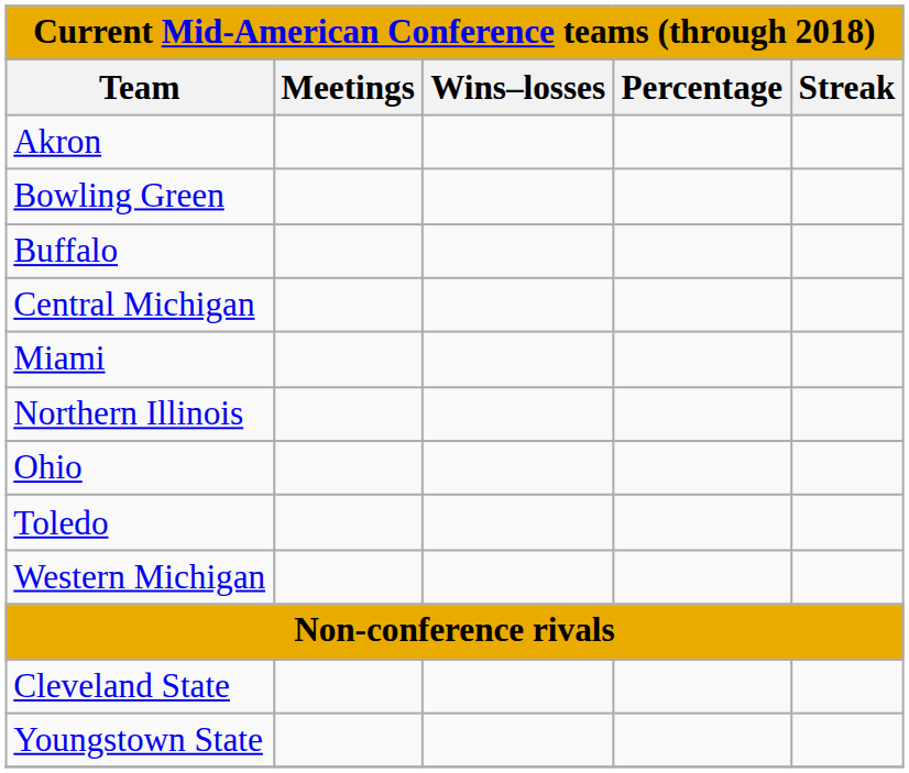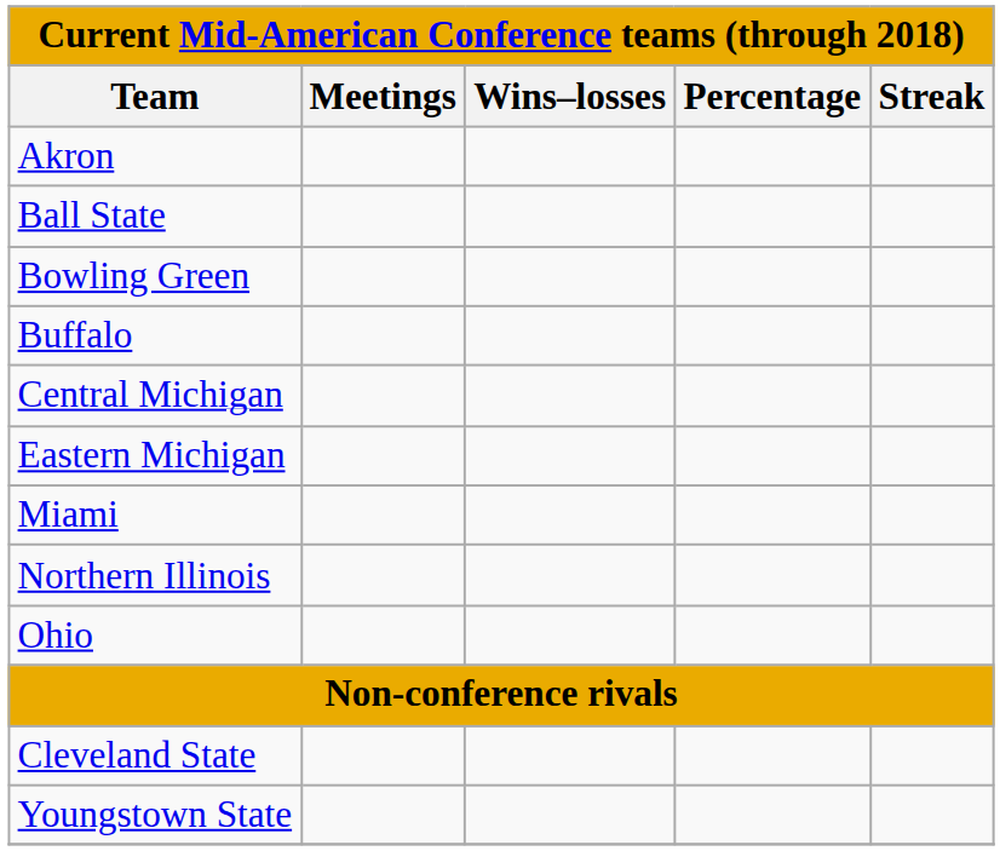+ row: Ball State
+ row: Eastern Michigan
- row: Toledo
- row: Western Michigan
